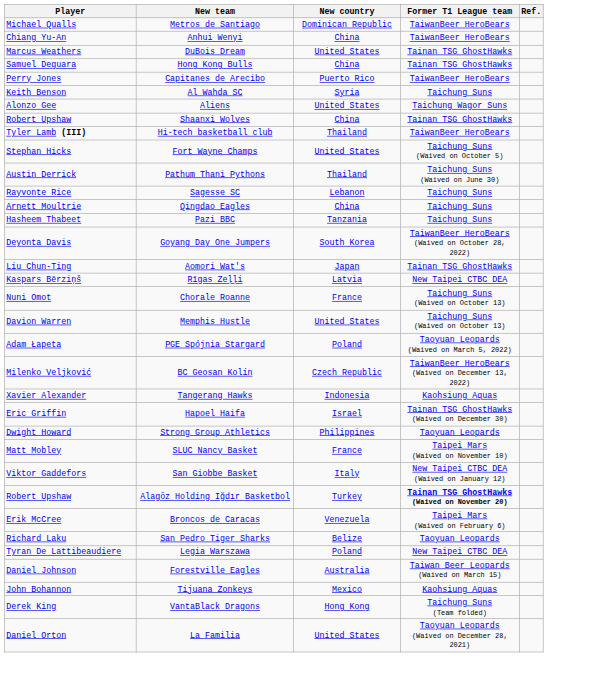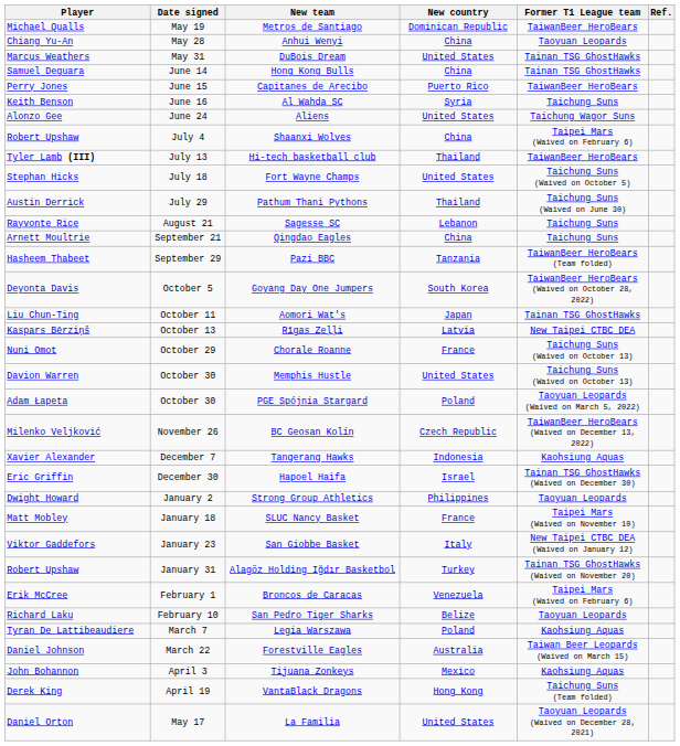+ column: Date signed | May 19 | May 28 | May 31 | June 14 | June 15 | June 16 | June 24 | July 4 | July 13 | July 18 | July 29 | August 21 | September 21 | September 29 | October 5 | October 11 | October 13 | October 29 | October 30 | October 30 | November 26 | December 7 | December 30 | January 2 | January 18 | January 23 | January 31 | February 1 | February 10 | March 7 | March 22 | April 3 | April 19 | May 17
Anhui Wenyi | Former T1 League team: TaiwanBeer HeroBears -> Taoyuan Leopards
Shaanxi Wolves | Former T1 League team: Tainan TSG GhostHawks -> Taipei Mars (Waived on February 6)
Pazi BBC | Former T1 League team: Taichung Suns -> TaiwanBeer HeroBears (Team folded)
Alagöz Holding Iğdır Basketbol | Former T1 League team: bold -> normal
Legia Warszawa | Former T1 League team: New Taipei CTBC DEA -> Kaohsiung Aquas
